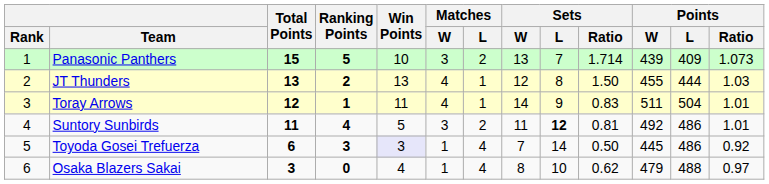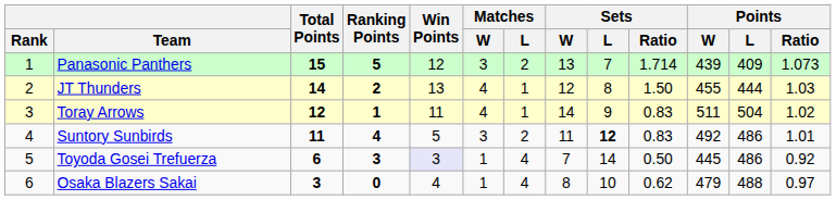Panasonic Panthers | Win Points: 10 -> 12
JT Thunders | Total Points: 13 -> 14
Toray Arrows | Points / Ratio: 1.01 -> 1.02
Suntory Sunbirds | Sets / Ratio: 0.81 -> 0.83
